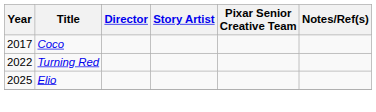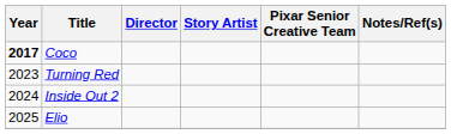Coco | Year: normal -> bold
Turning Red | Year: 2022 -> 2023
+ row: 2024 | Inside Out 2
